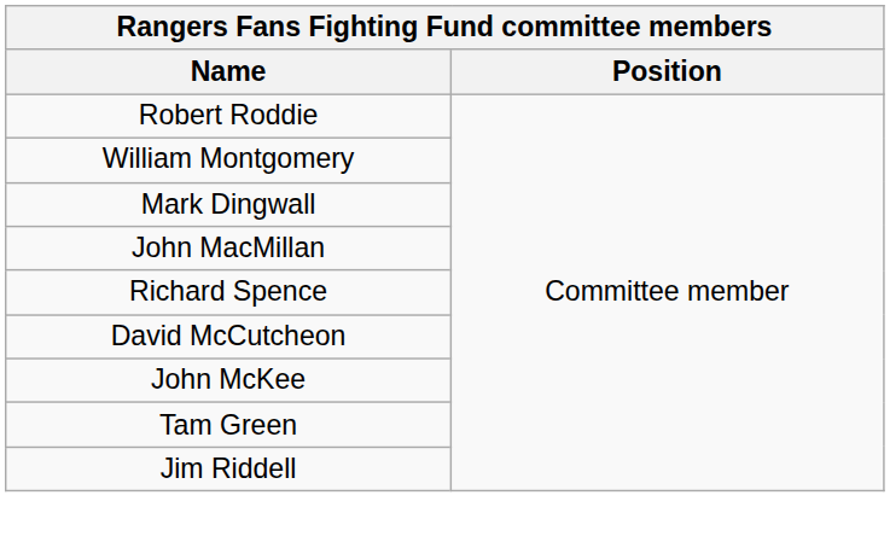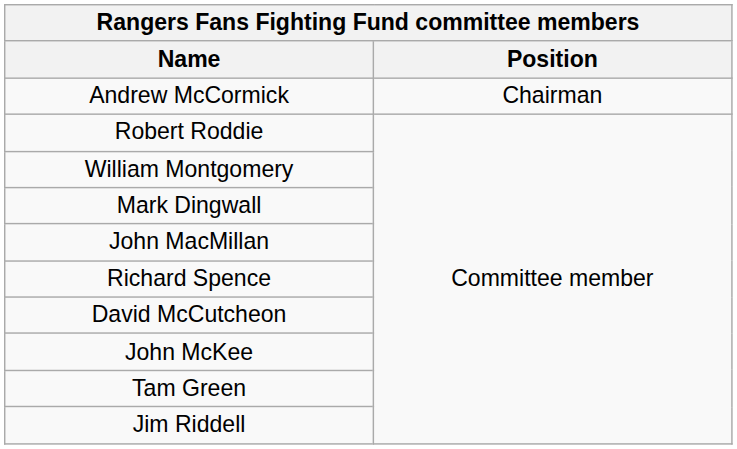+ row: Andrew McCormick | Chairman
